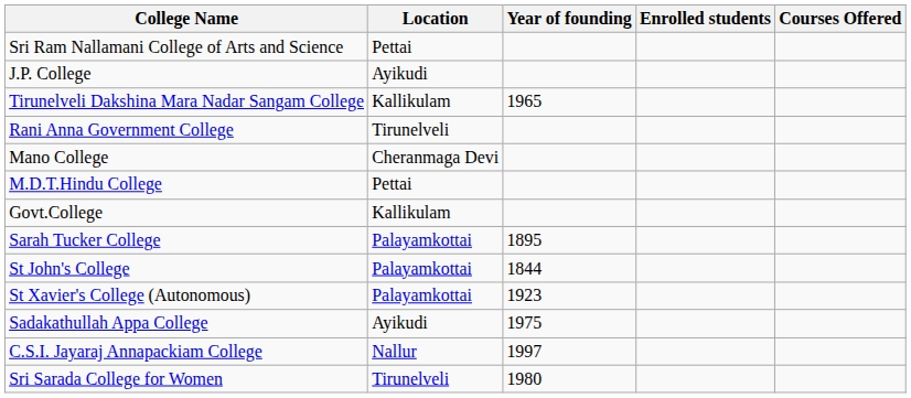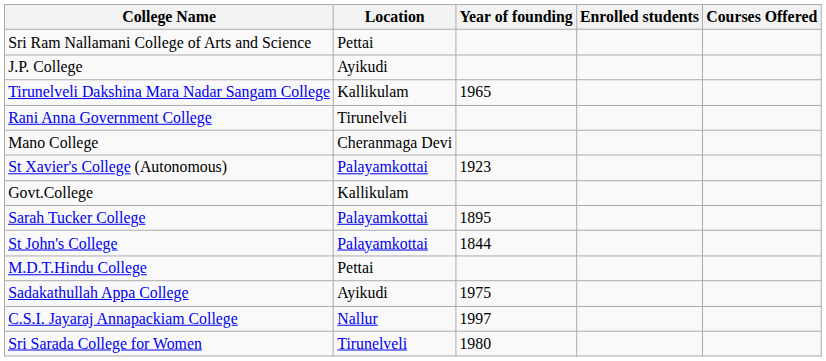rows swapped: M.D.T.Hindu College <-> St Xavier's College (Autonomous)
